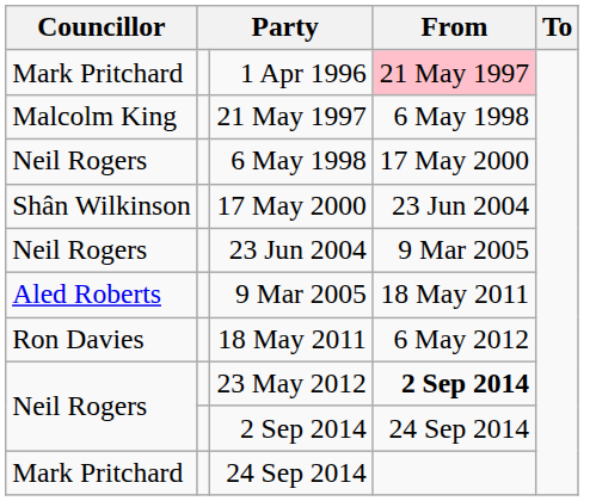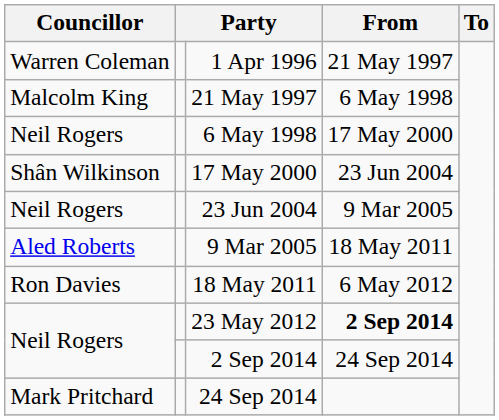1 Apr 1996 | Councillor: Mark Pritchard -> Warren Coleman
1 Apr 1996 | From: pink background -> no background
